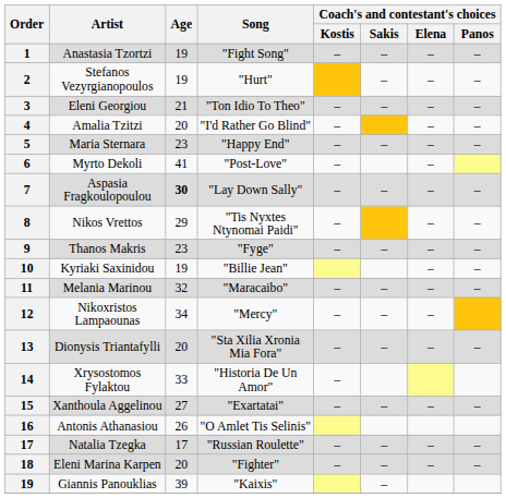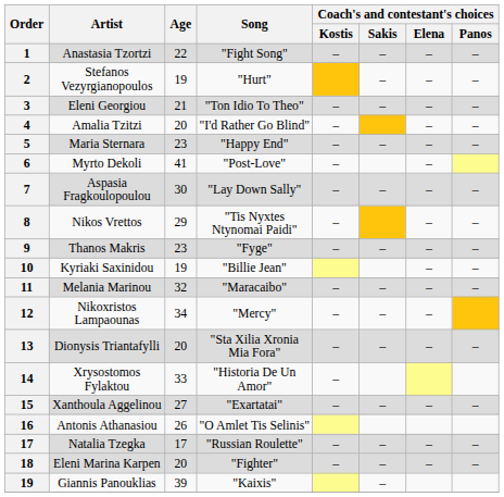Anastasia Tzortzi | Age: 19 -> 22
Aspasia Fragkoulopoulou | Age: bold -> normal
